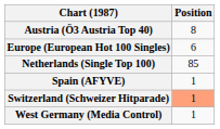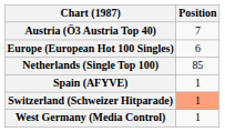Austria (Ö3 Austria Top 40) | Position: 8 -> 7
